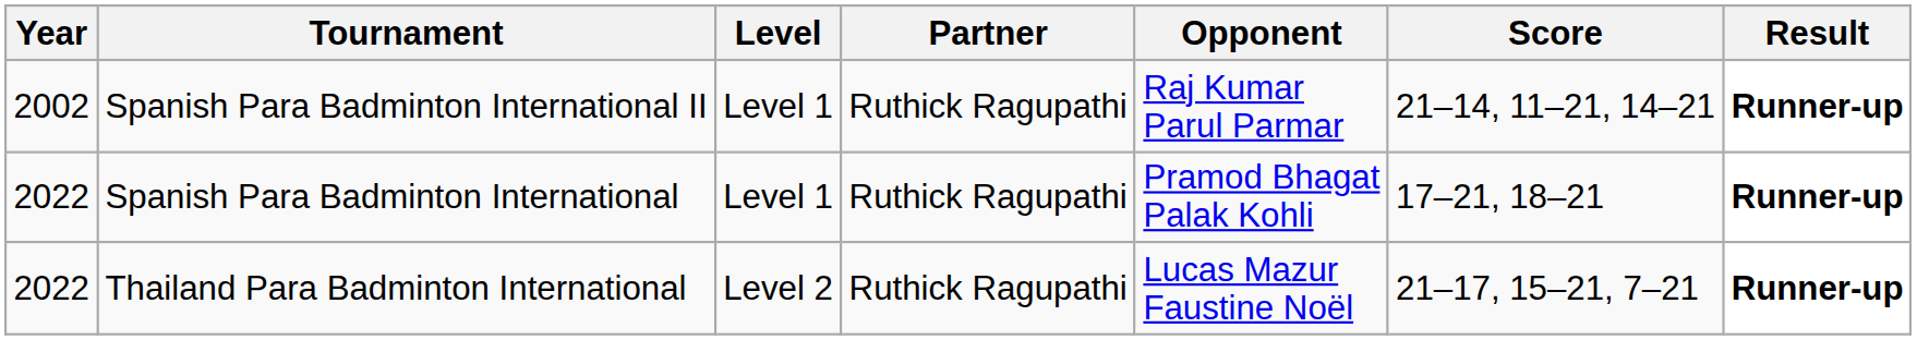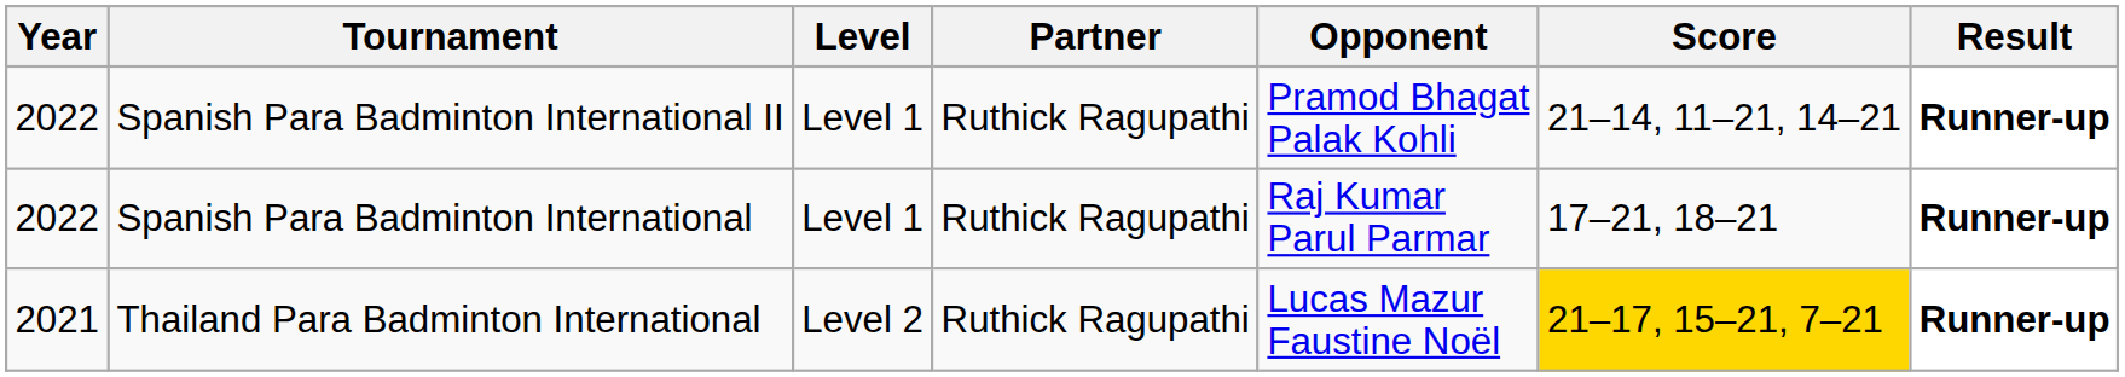Spanish Para Badminton International II | Year: 2002 -> 2022
Spanish Para Badminton International II | Opponent: Raj Kumar Parul Parmar -> Pramod Bhagat Palak Kohli
Spanish Para Badminton International | Opponent: Pramod Bhagat Palak Kohli -> Raj Kumar Parul Parmar
Thailand Para Badminton International | Year: 2022 -> 2021
Thailand Para Badminton International | Score: no background -> gold background
